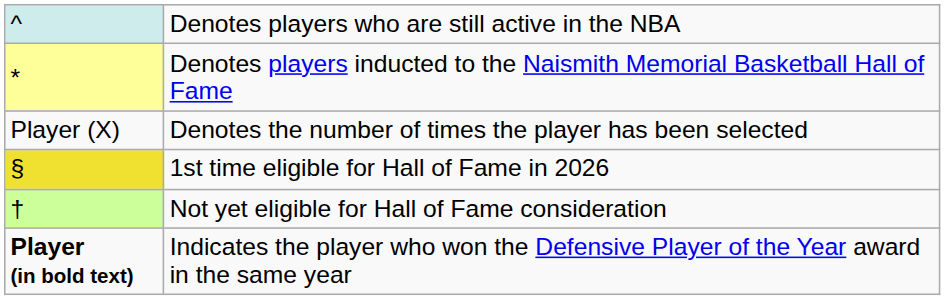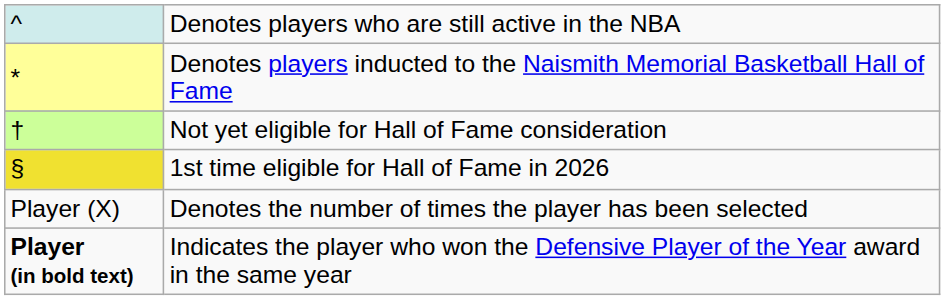rows swapped: Not yet eligible for Hall of Fame consideration <-> Denotes the number of times the player has been selected
